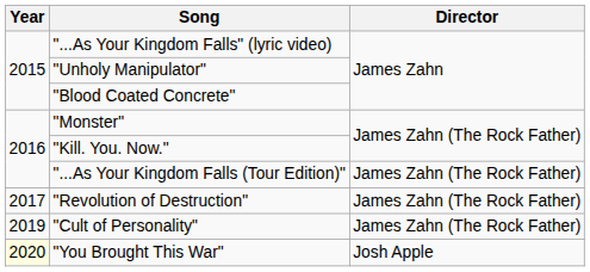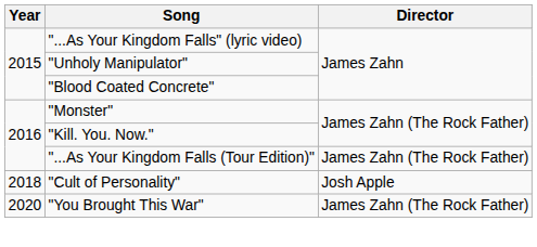- row: 2017 | "Revolution of Destruction" | James Zahn (The Rock Father)
"Cult of Personality" | Year: 2019 -> 2018
"Cult of Personality" | Director: James Zahn (The Rock Father) -> Josh Apple
"You Brought This War" | Year: lightyellow background -> no background
"You Brought This War" | Director: Josh Apple -> James Zahn (The Rock Father)
